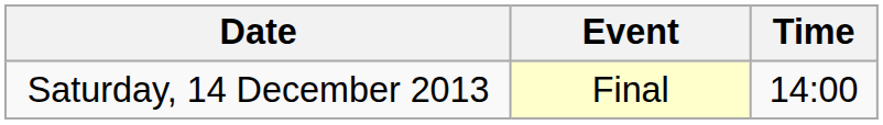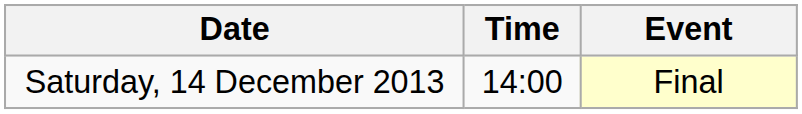columns swapped: Time <-> Event
